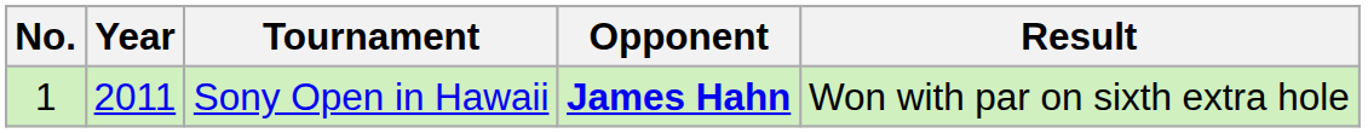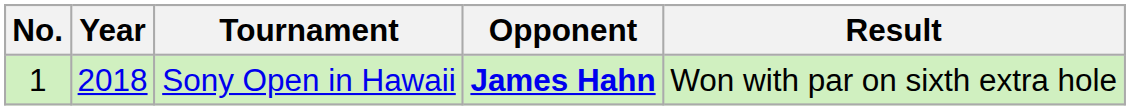Sony Open in Hawaii | Year: 2011 -> 2018
